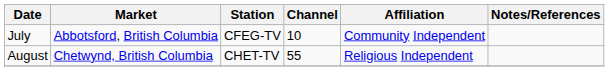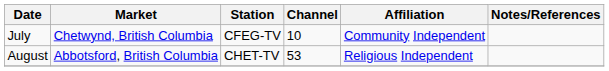July | Market: Abbotsford, British Columbia -> Chetwynd, British Columbia
August | Market: Chetwynd, British Columbia -> Abbotsford, British Columbia
August | Channel: 55 -> 53
